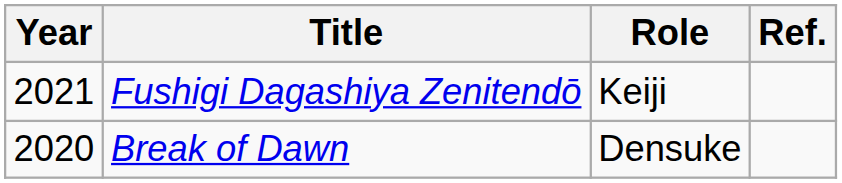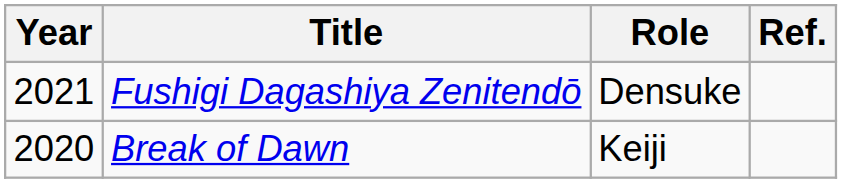Fushigi Dagashiya Zenitendō | Role: Keiji -> Densuke
Break of Dawn | Role: Densuke -> Keiji
